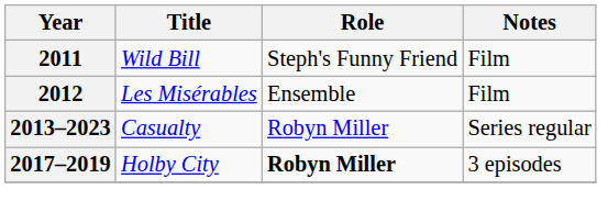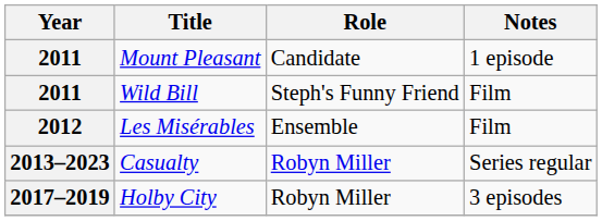+ row: 2011 | Mount Pleasant | Candidate | 1 episode
Holby City | Role: bold -> normal
